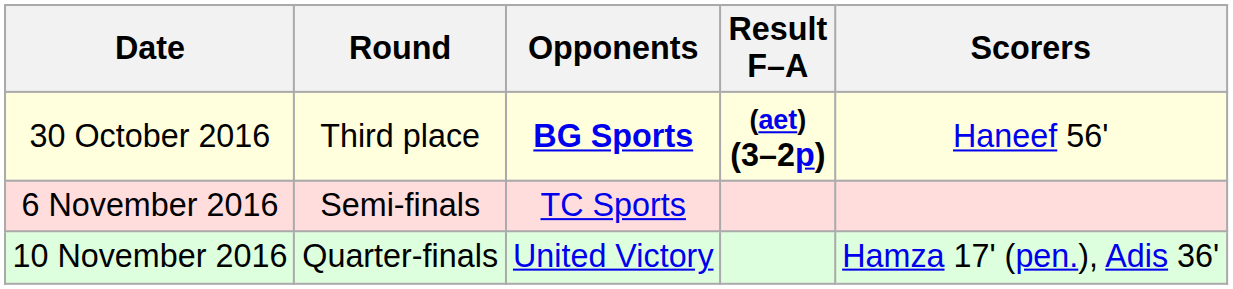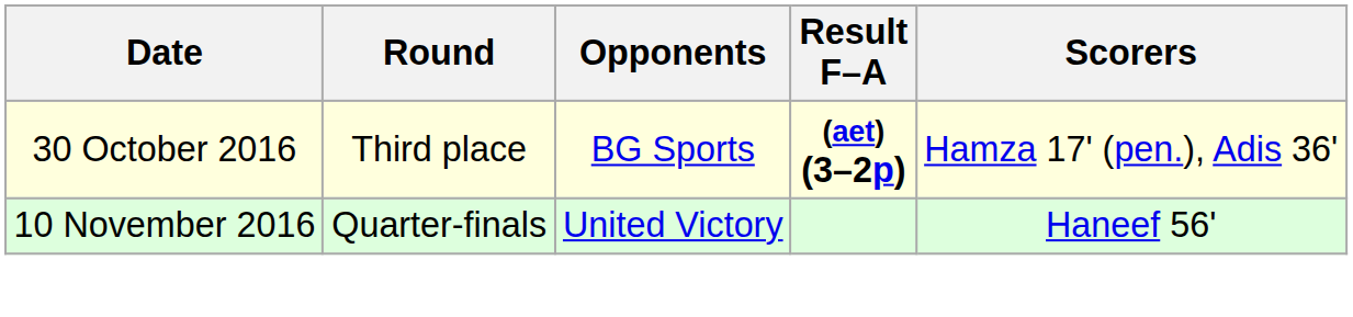30 October 2016 | Opponents: bold -> normal
30 October 2016 | Scorers: Haneef 56' -> Hamza 17' (pen.), Adis 36'
- row: 6 November 2016 | Semi-finals | TC Sports
10 November 2016 | Scorers: Hamza 17' (pen.), Adis 36' -> Haneef 56'
